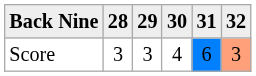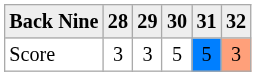Score | 30: 4 -> 5
Score | 31: 6 -> 5
